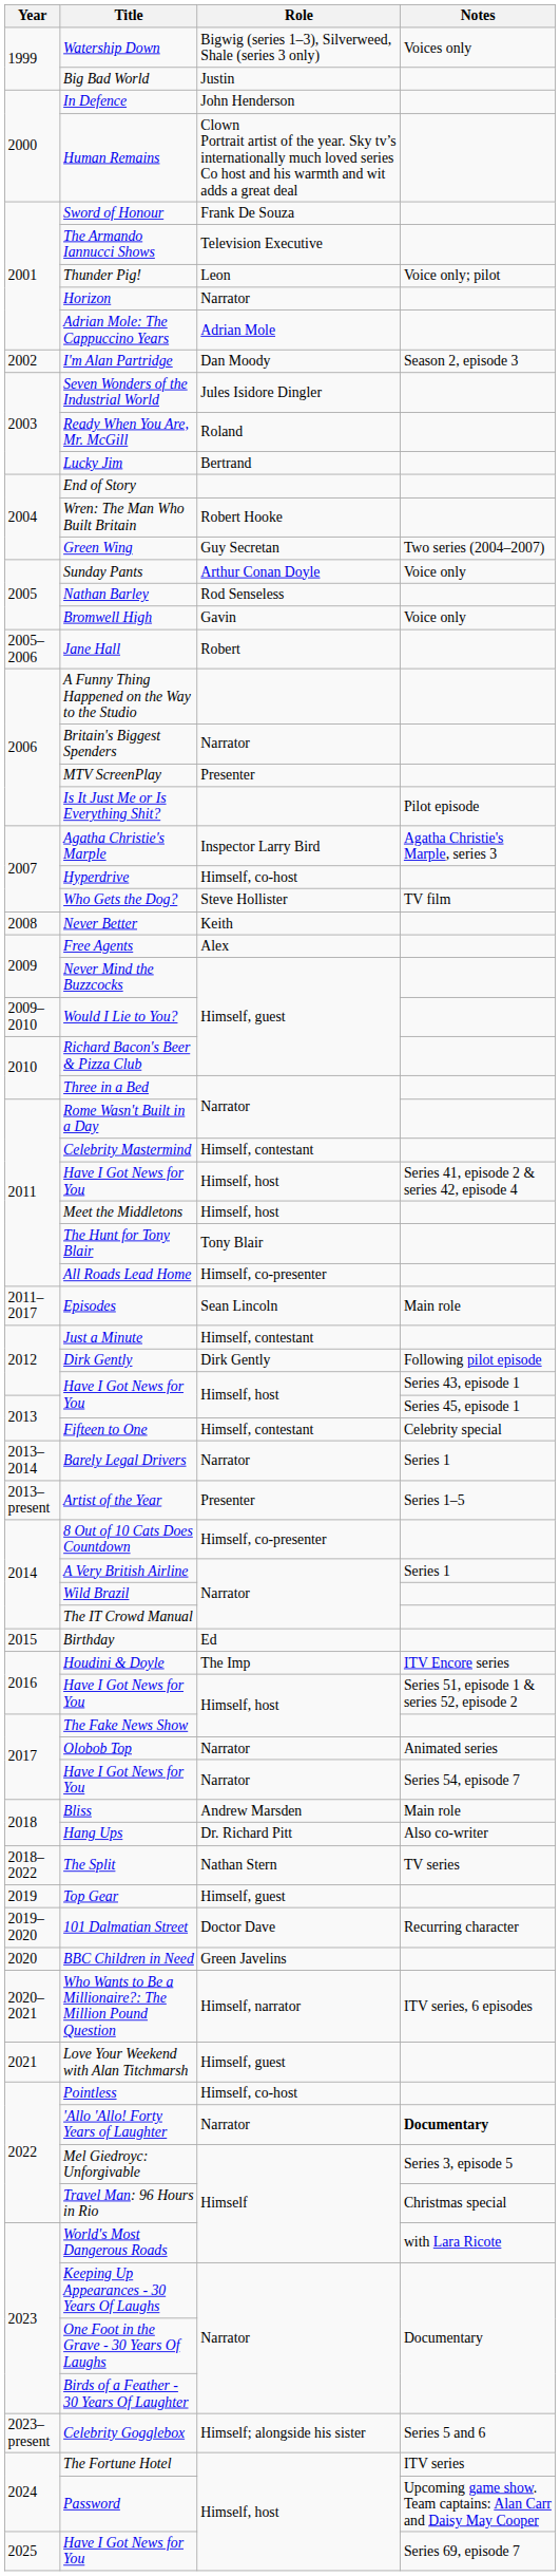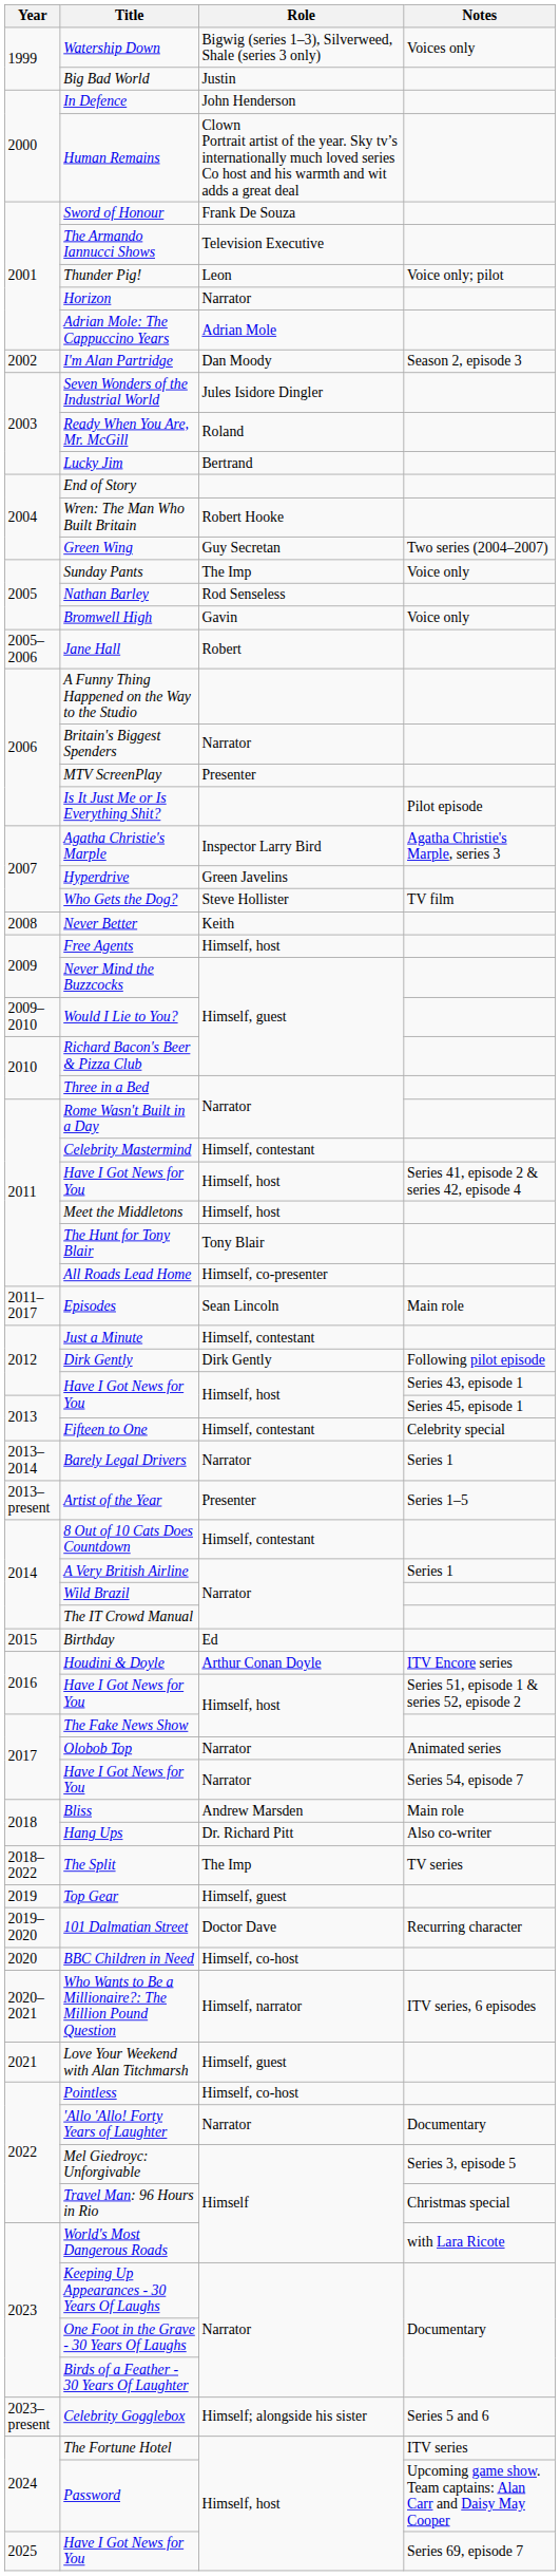Sunday Pants | Role: Arthur Conan Doyle -> The Imp
Hyperdrive | Role: Himself, co-host -> Green Javelins
Free Agents | Role: Alex -> Himself, host
8 Out of 10 Cats Does Countdown | Role: Himself, co-presenter -> Himself, contestant
Houdini & Doyle | Role: The Imp -> Arthur Conan Doyle
The Split | Role: Nathan Stern -> The Imp
BBC Children in Need | Role: Green Javelins -> Himself, co-host
'Allo 'Allo! Forty Years of Laughter | Notes: bold -> normal
